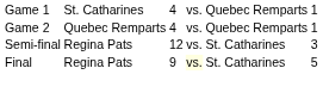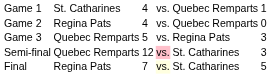Game 2 | column 2: Quebec Remparts -> Regina Pats
Game 2 | column 6: 1 -> 0
+ row: Game 3 | Quebec Remparts | 5 | vs. | Regina Pats | 3
Semi-final | column 2: Regina Pats -> Quebec Remparts
Semi-final | column 4: no background -> pink background
Final | column 3: 9 -> 7
